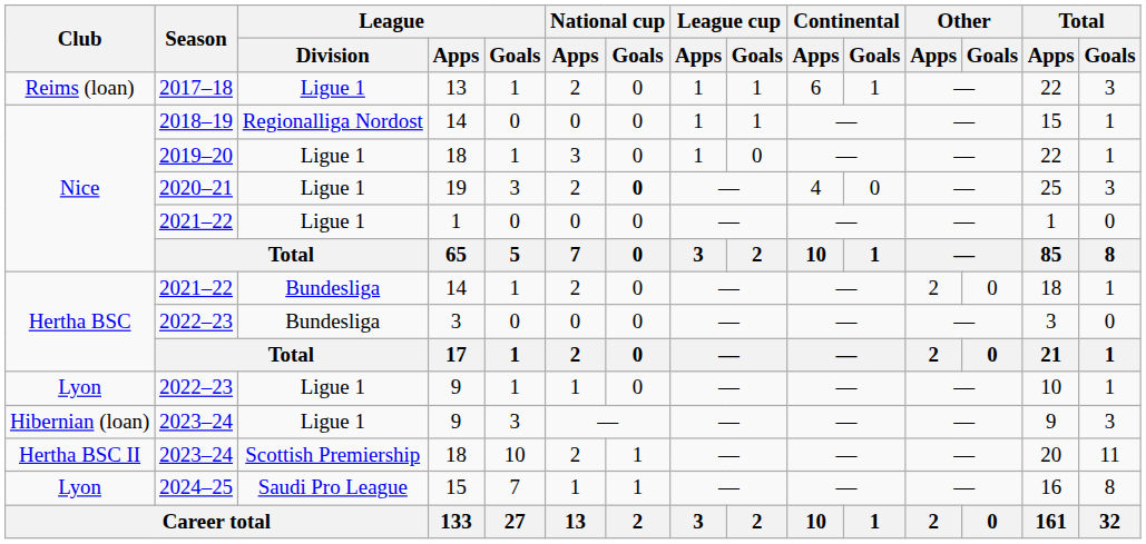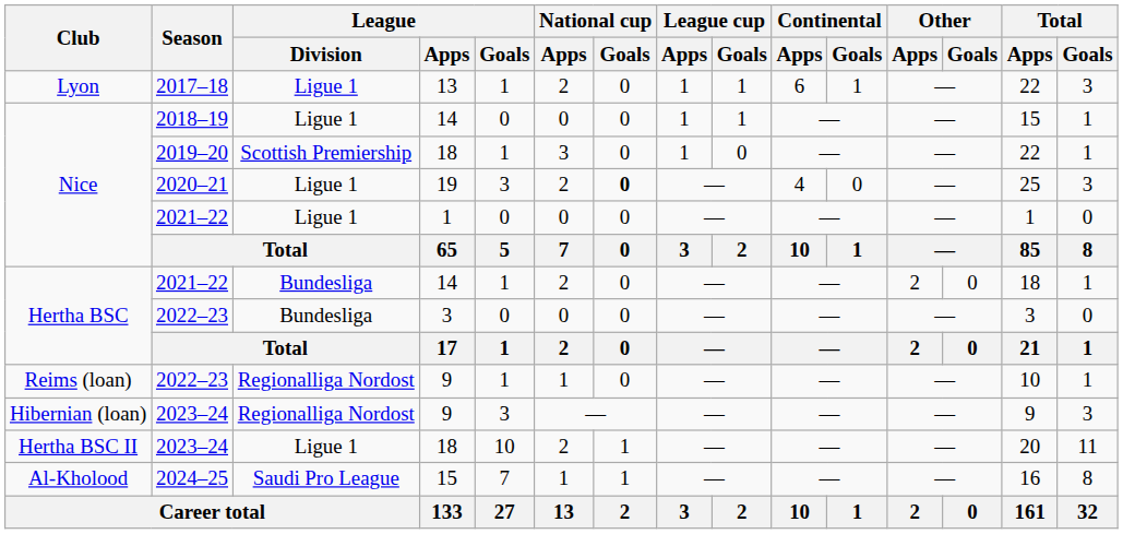2017–18 | Club: Reims (loan) -> Lyon
2018–19 | League / Division: Regionalliga Nordost -> Ligue 1
2019–20 | League / Division: Ligue 1 -> Scottish Premiership
2022–23 / 9 | Club: Lyon -> Reims (loan)
2022–23 / 9 | League / Division: Ligue 1 -> Regionalliga Nordost
2023–24 / 9 | League / Division: Ligue 1 -> Regionalliga Nordost
2023–24 / 18 | League / Division: Scottish Premiership -> Ligue 1
2024–25 | Club: Lyon -> Al-Kholood
